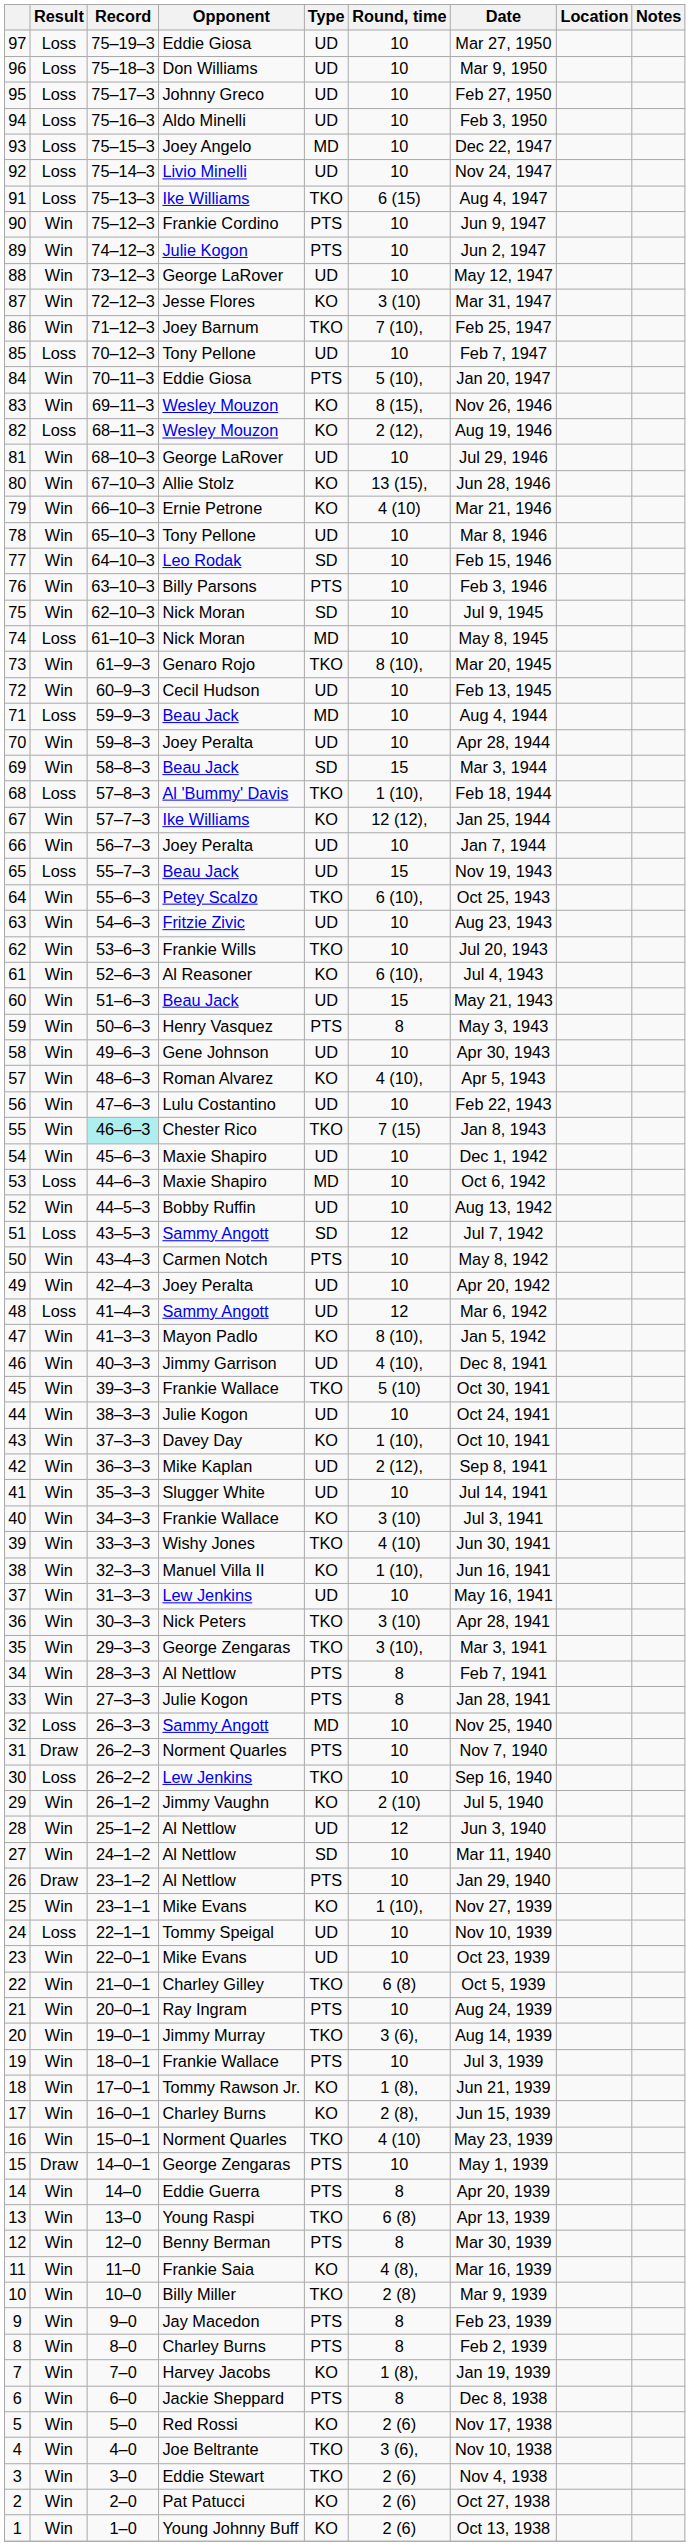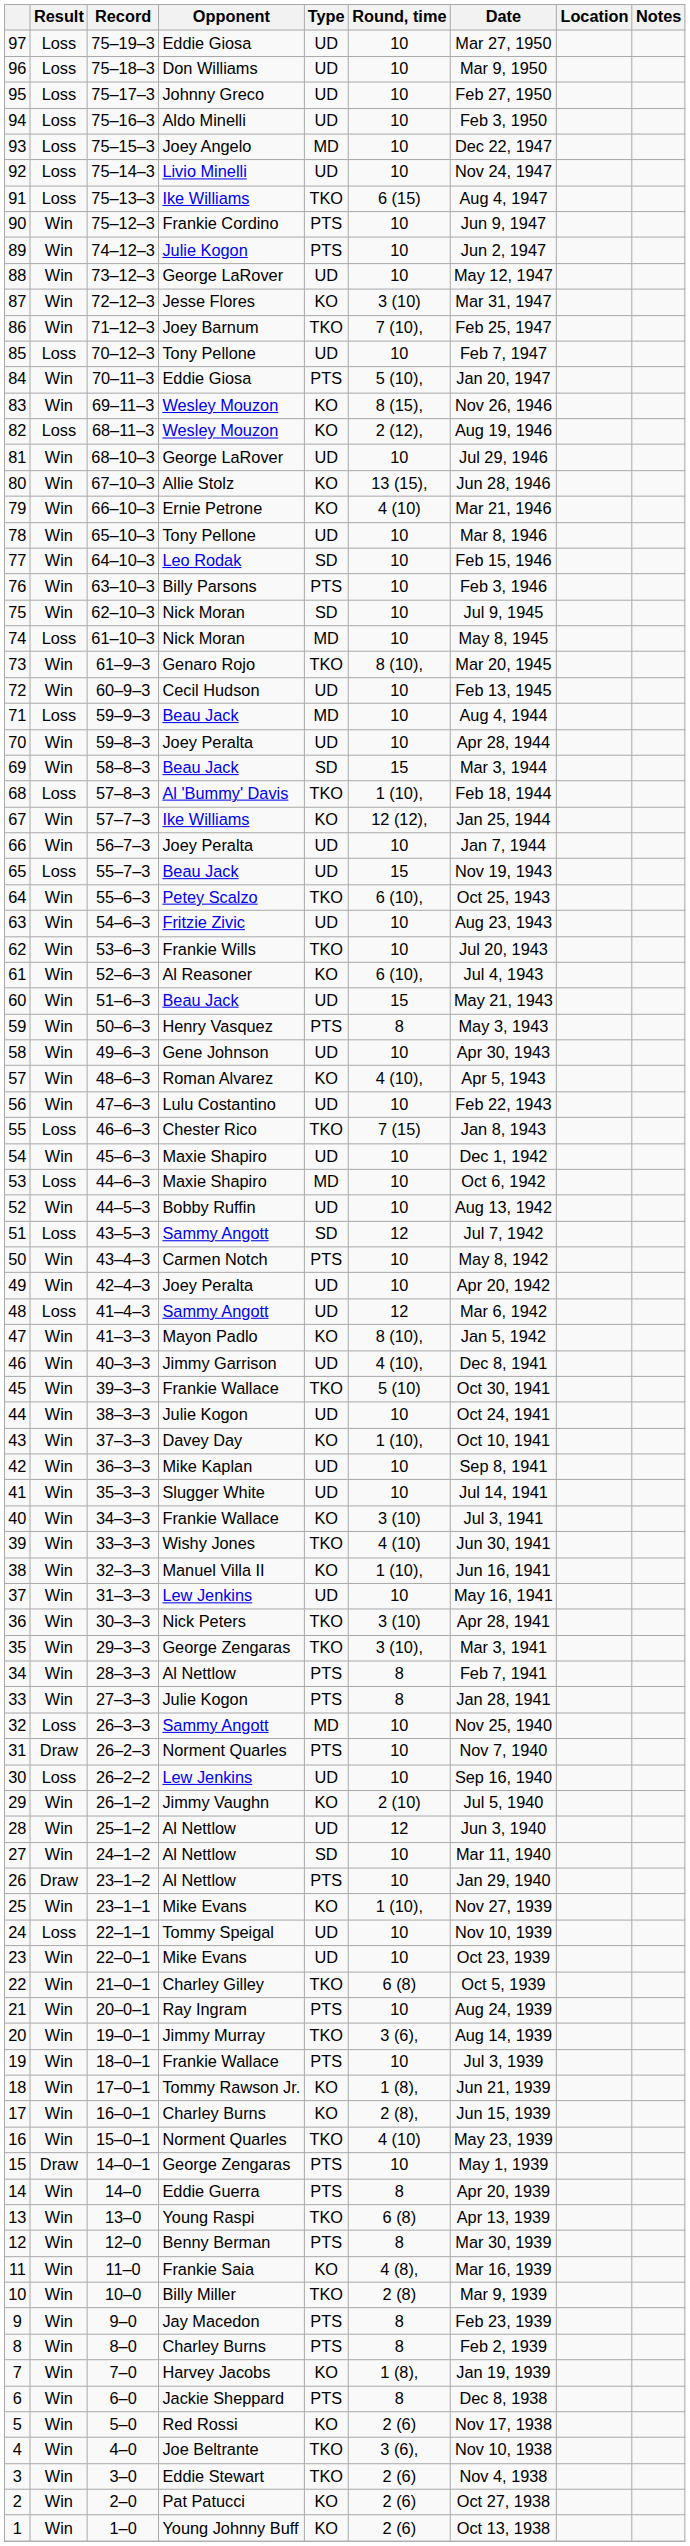55 | Result: Win -> Loss
55 | Record: paleturquoise background -> no background
42 | Round, time: 2 (12), -> 10
30 | Type: TKO -> UD
